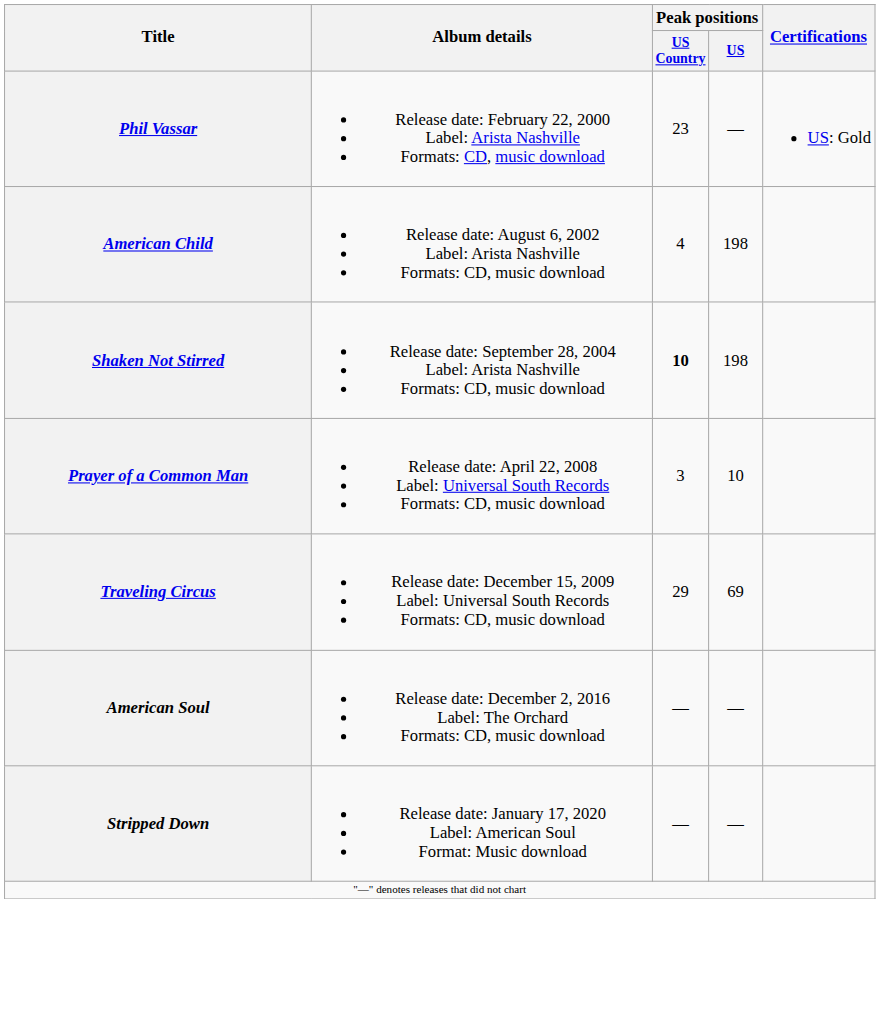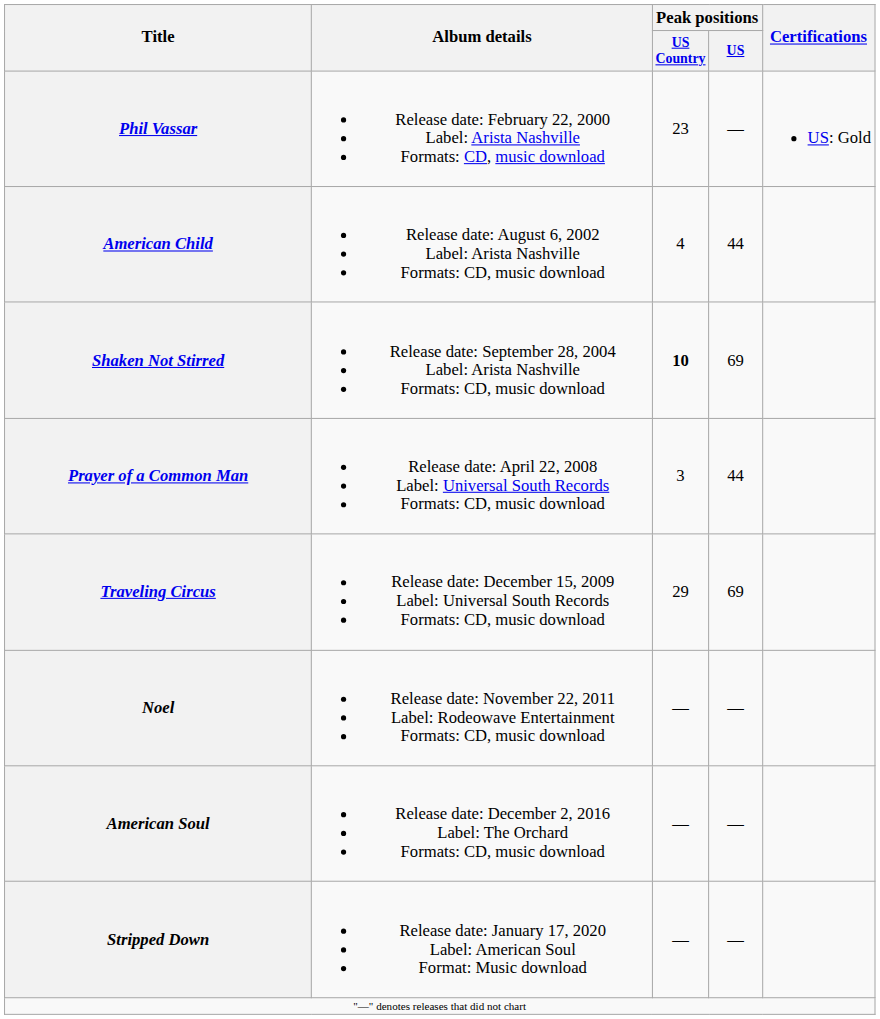American Child | Peak positions / US: 198 -> 44
Shaken Not Stirred | Peak positions / US: 198 -> 69
Prayer of a Common Man | Peak positions / US: 10 -> 44
+ row: Noel | Release date: November 22, 2011 Label: Rodeowave Entertainment Formats: CD, music download | — | —
